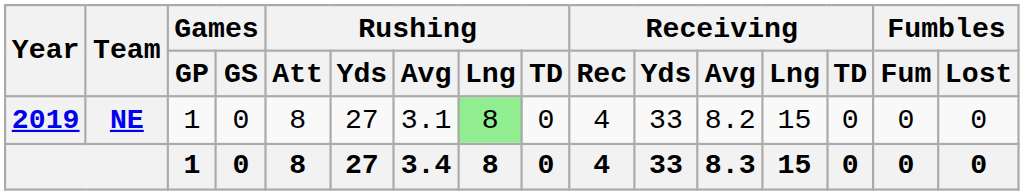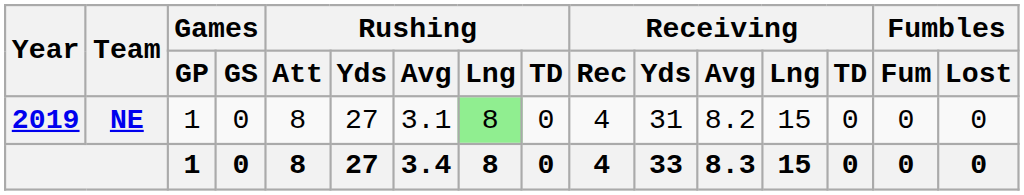NE | Receiving / Yds: 33 -> 31
